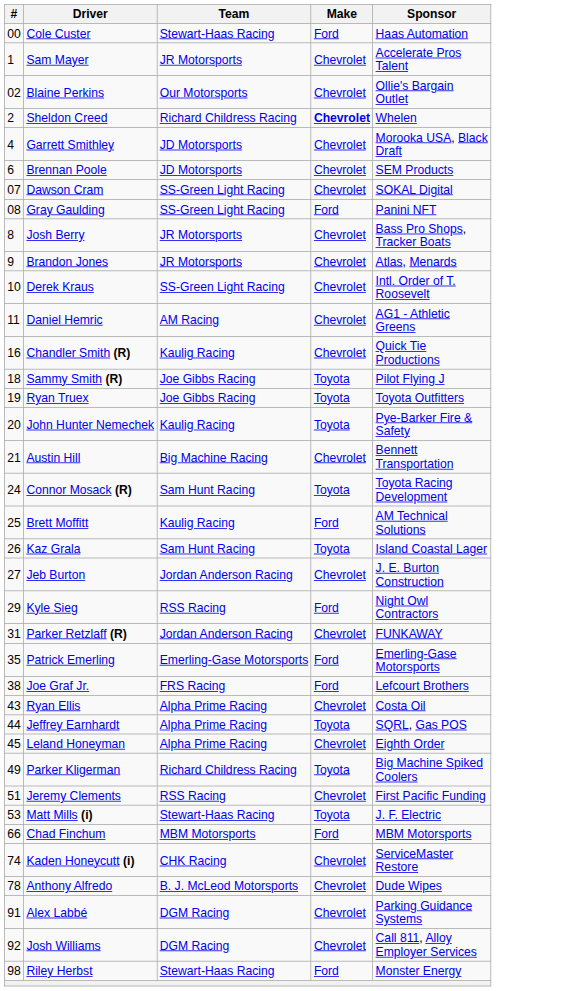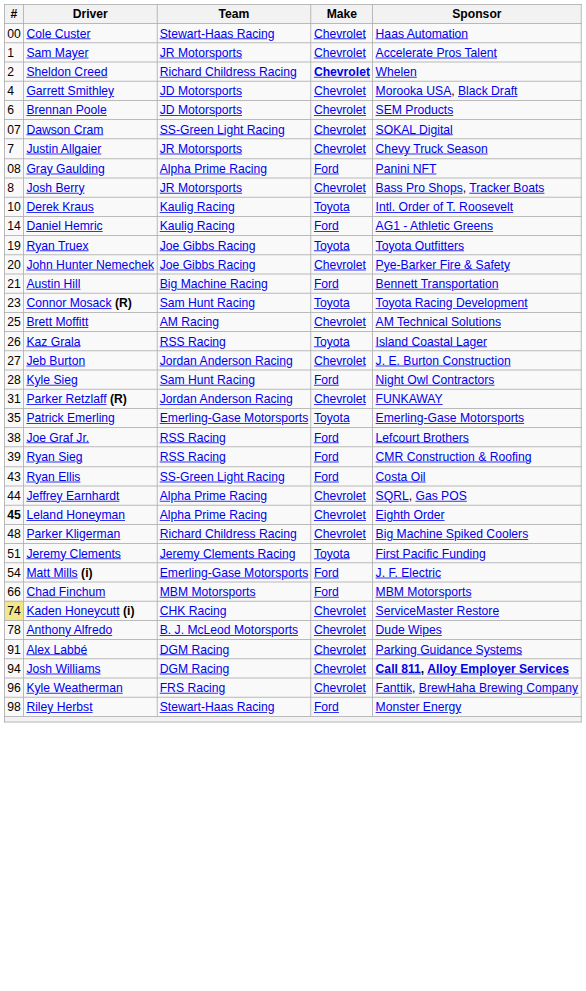Cole Custer | Make: Ford -> Chevrolet
- row: 02 | Blaine Perkins | Our Motorsports | Chevrolet | Ollie's Bargain Outlet
+ row: 7 | Justin Allgaier | JR Motorsports | Chevrolet | Chevy Truck Season
Gray Gaulding | Team: SS-Green Light Racing -> Alpha Prime Racing
- row: 9 | Brandon Jones | JR Motorsports | Chevrolet | Atlas, Menards
Derek Kraus | Team: SS-Green Light Racing -> Kaulig Racing
Derek Kraus | Make: Chevrolet -> Toyota
Daniel Hemric | #: 11 -> 14
Daniel Hemric | Team: AM Racing -> Kaulig Racing
Daniel Hemric | Make: Chevrolet -> Ford
- row: 16 | Chandler Smith (R) | Kaulig Racing | Chevrolet | Quick Tie Productions
- row: 18 | Sammy Smith (R) | Joe Gibbs Racing | Toyota | Pilot Flying J
John Hunter Nemechek | Team: Kaulig Racing -> Joe Gibbs Racing
John Hunter Nemechek | Make: Toyota -> Chevrolet
Austin Hill | Make: Chevrolet -> Ford
Connor Mosack (R) | #: 24 -> 23
Brett Moffitt | Team: Kaulig Racing -> AM Racing
Brett Moffitt | Make: Ford -> Chevrolet
Kaz Grala | Team: Sam Hunt Racing -> RSS Racing
Kyle Sieg | #: 29 -> 28
Kyle Sieg | Team: RSS Racing -> Sam Hunt Racing
Patrick Emerling | Make: Ford -> Toyota
Joe Graf Jr. | Team: FRS Racing -> RSS Racing
+ row: 39 | Ryan Sieg | RSS Racing | Ford | CMR Construction & Roofing
Ryan Ellis | Team: Alpha Prime Racing -> SS-Green Light Racing
Ryan Ellis | Make: Chevrolet -> Ford
Jeffrey Earnhardt | Make: Toyota -> Chevrolet
Leland Honeyman | #: normal -> bold
Parker Kligerman | #: 49 -> 48
Parker Kligerman | Make: Toyota -> Chevrolet
Jeremy Clements | Team: RSS Racing -> Jeremy Clements Racing
Jeremy Clements | Make: Chevrolet -> Toyota
Matt Mills (i) | #: 53 -> 54
Matt Mills (i) | Team: Stewart-Haas Racing -> Emerling-Gase Motorsports
Matt Mills (i) | Make: Toyota -> Ford
Kaden Honeycutt (i) | #: no background -> khaki background
Josh Williams | #: 92 -> 94
Josh Williams | Sponsor: normal -> bold
+ row: 96 | Kyle Weatherman | FRS Racing | Chevrolet | Fanttik, BrewHaha Brewing Company
